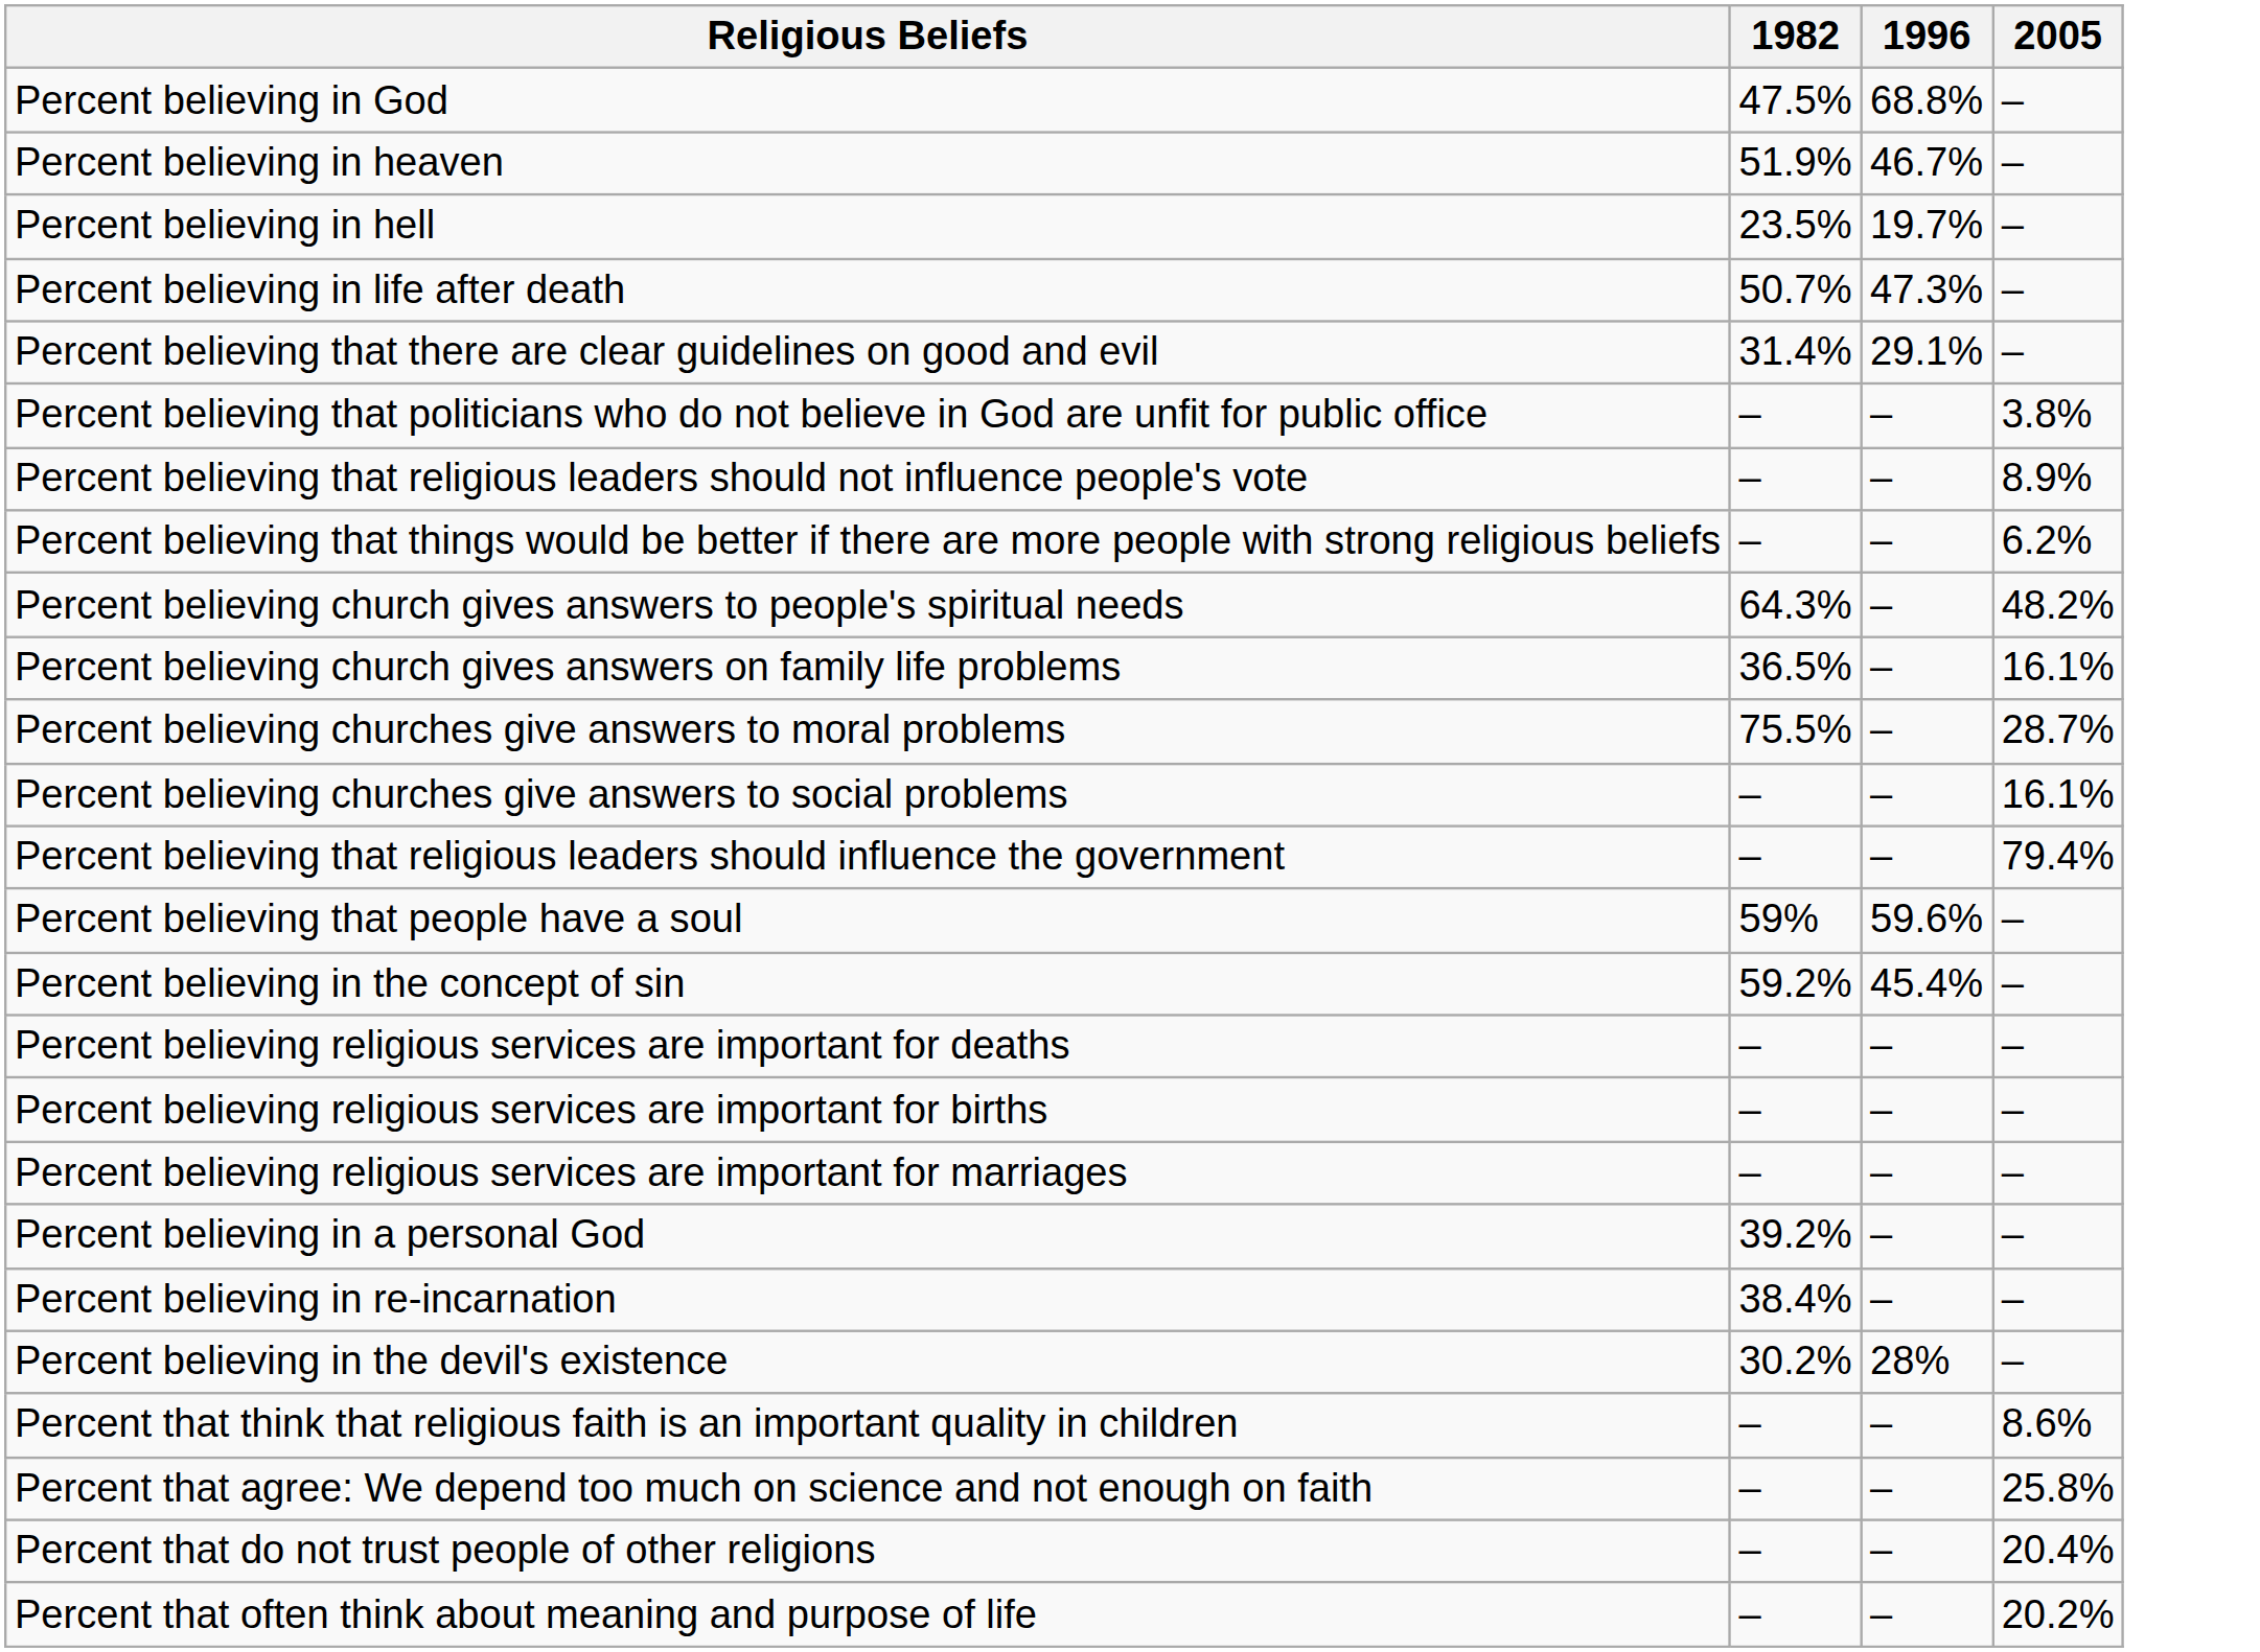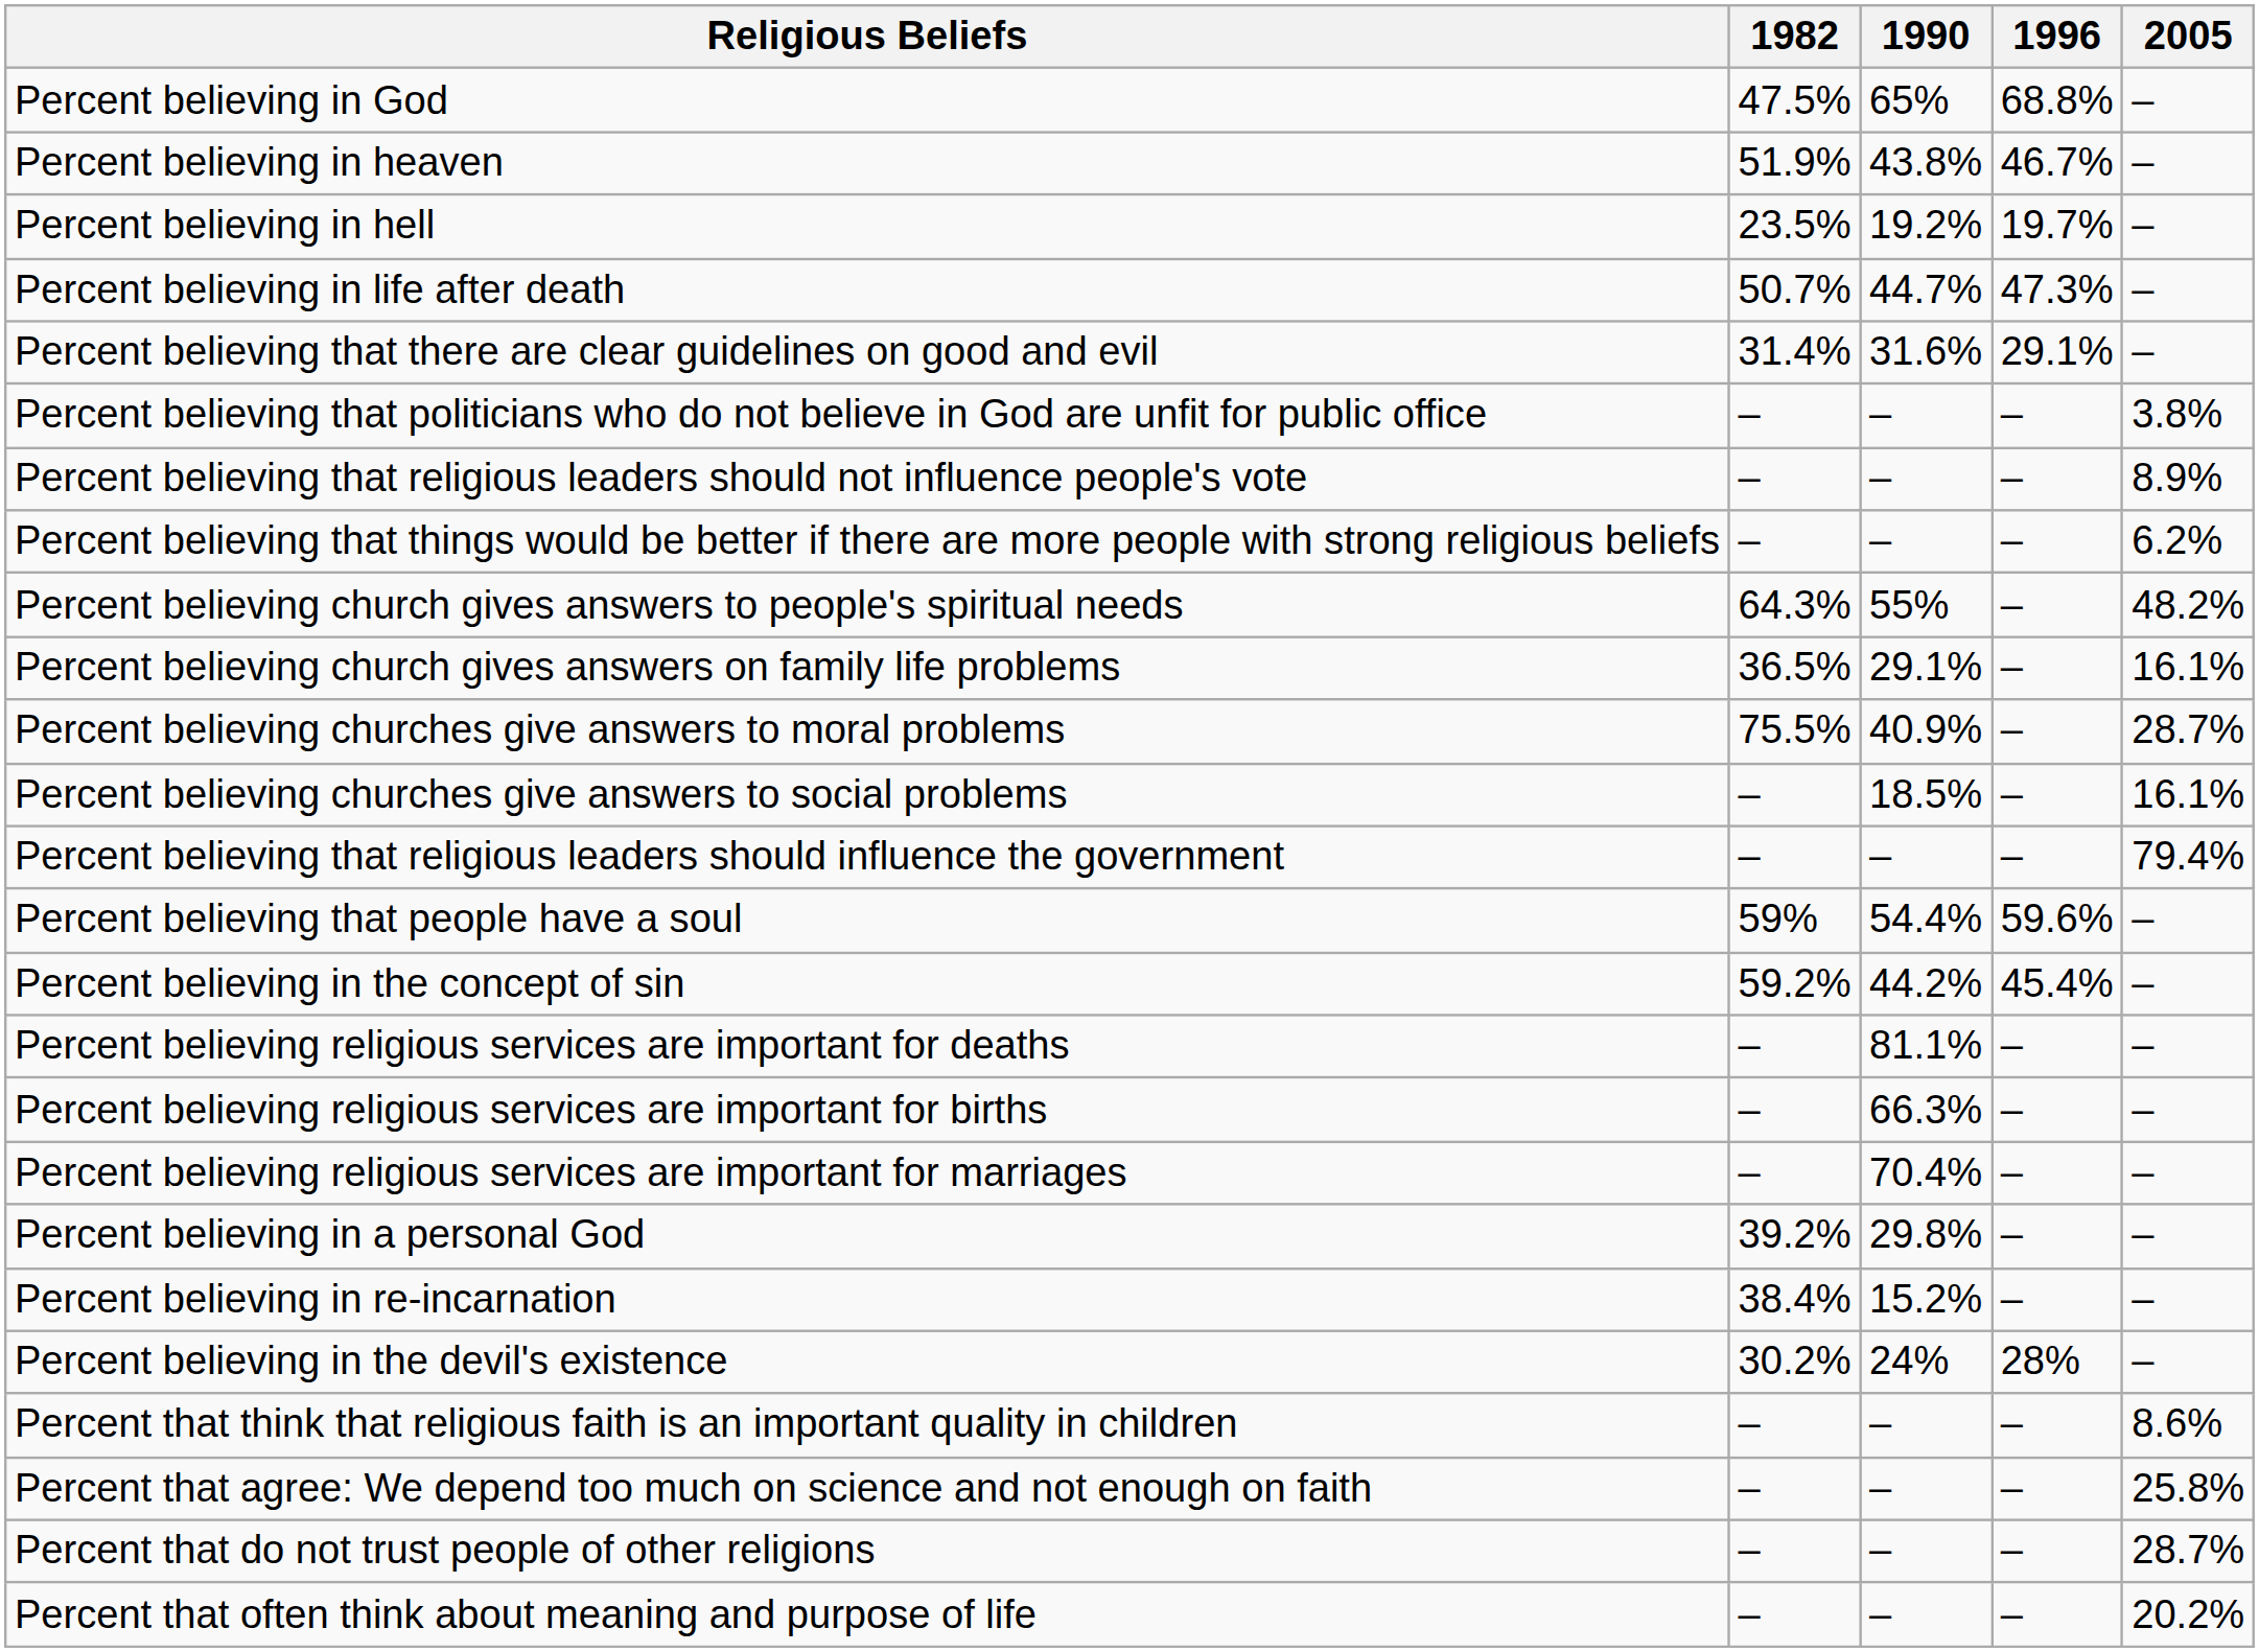+ column: 1990 | 65% | 43.8% | 19.2% | 44.7% | 31.6% | – | – | – | 55% | 29.1% | 40.9% | 18.5% | – | 54.4% | 44.2% | 81.1% | 66.3% | 70.4% | 29.8% | 15.2% | 24% | – | – | – | –
Percent that do not trust people of other religions | 2005: 20.4% -> 28.7%
